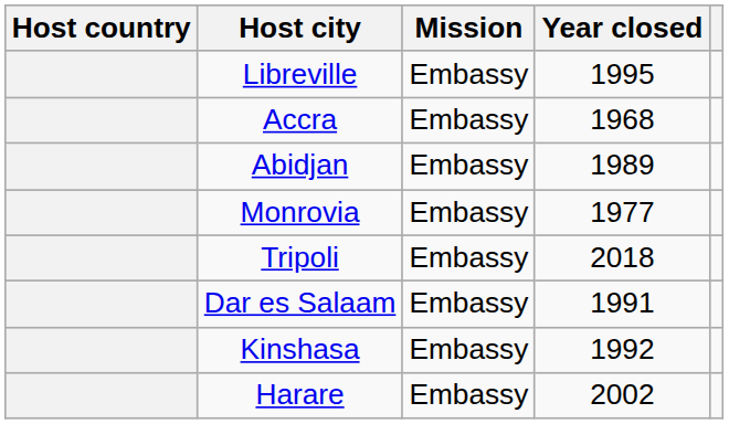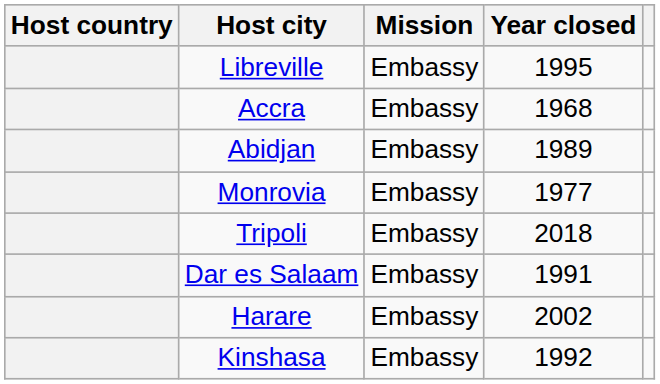rows swapped: Kinshasa <-> Harare
